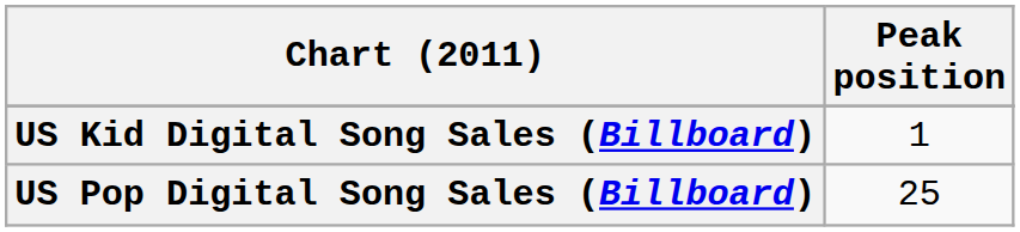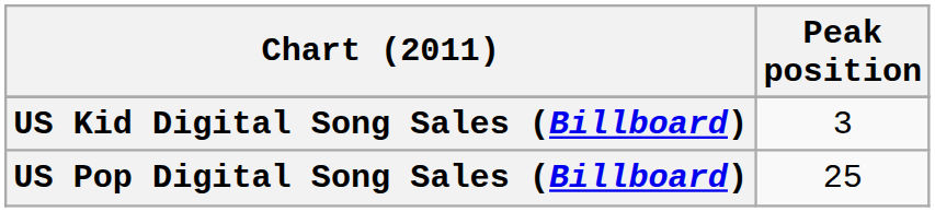US Kid Digital Song Sales (Billboard) | Peak position: 1 -> 3
